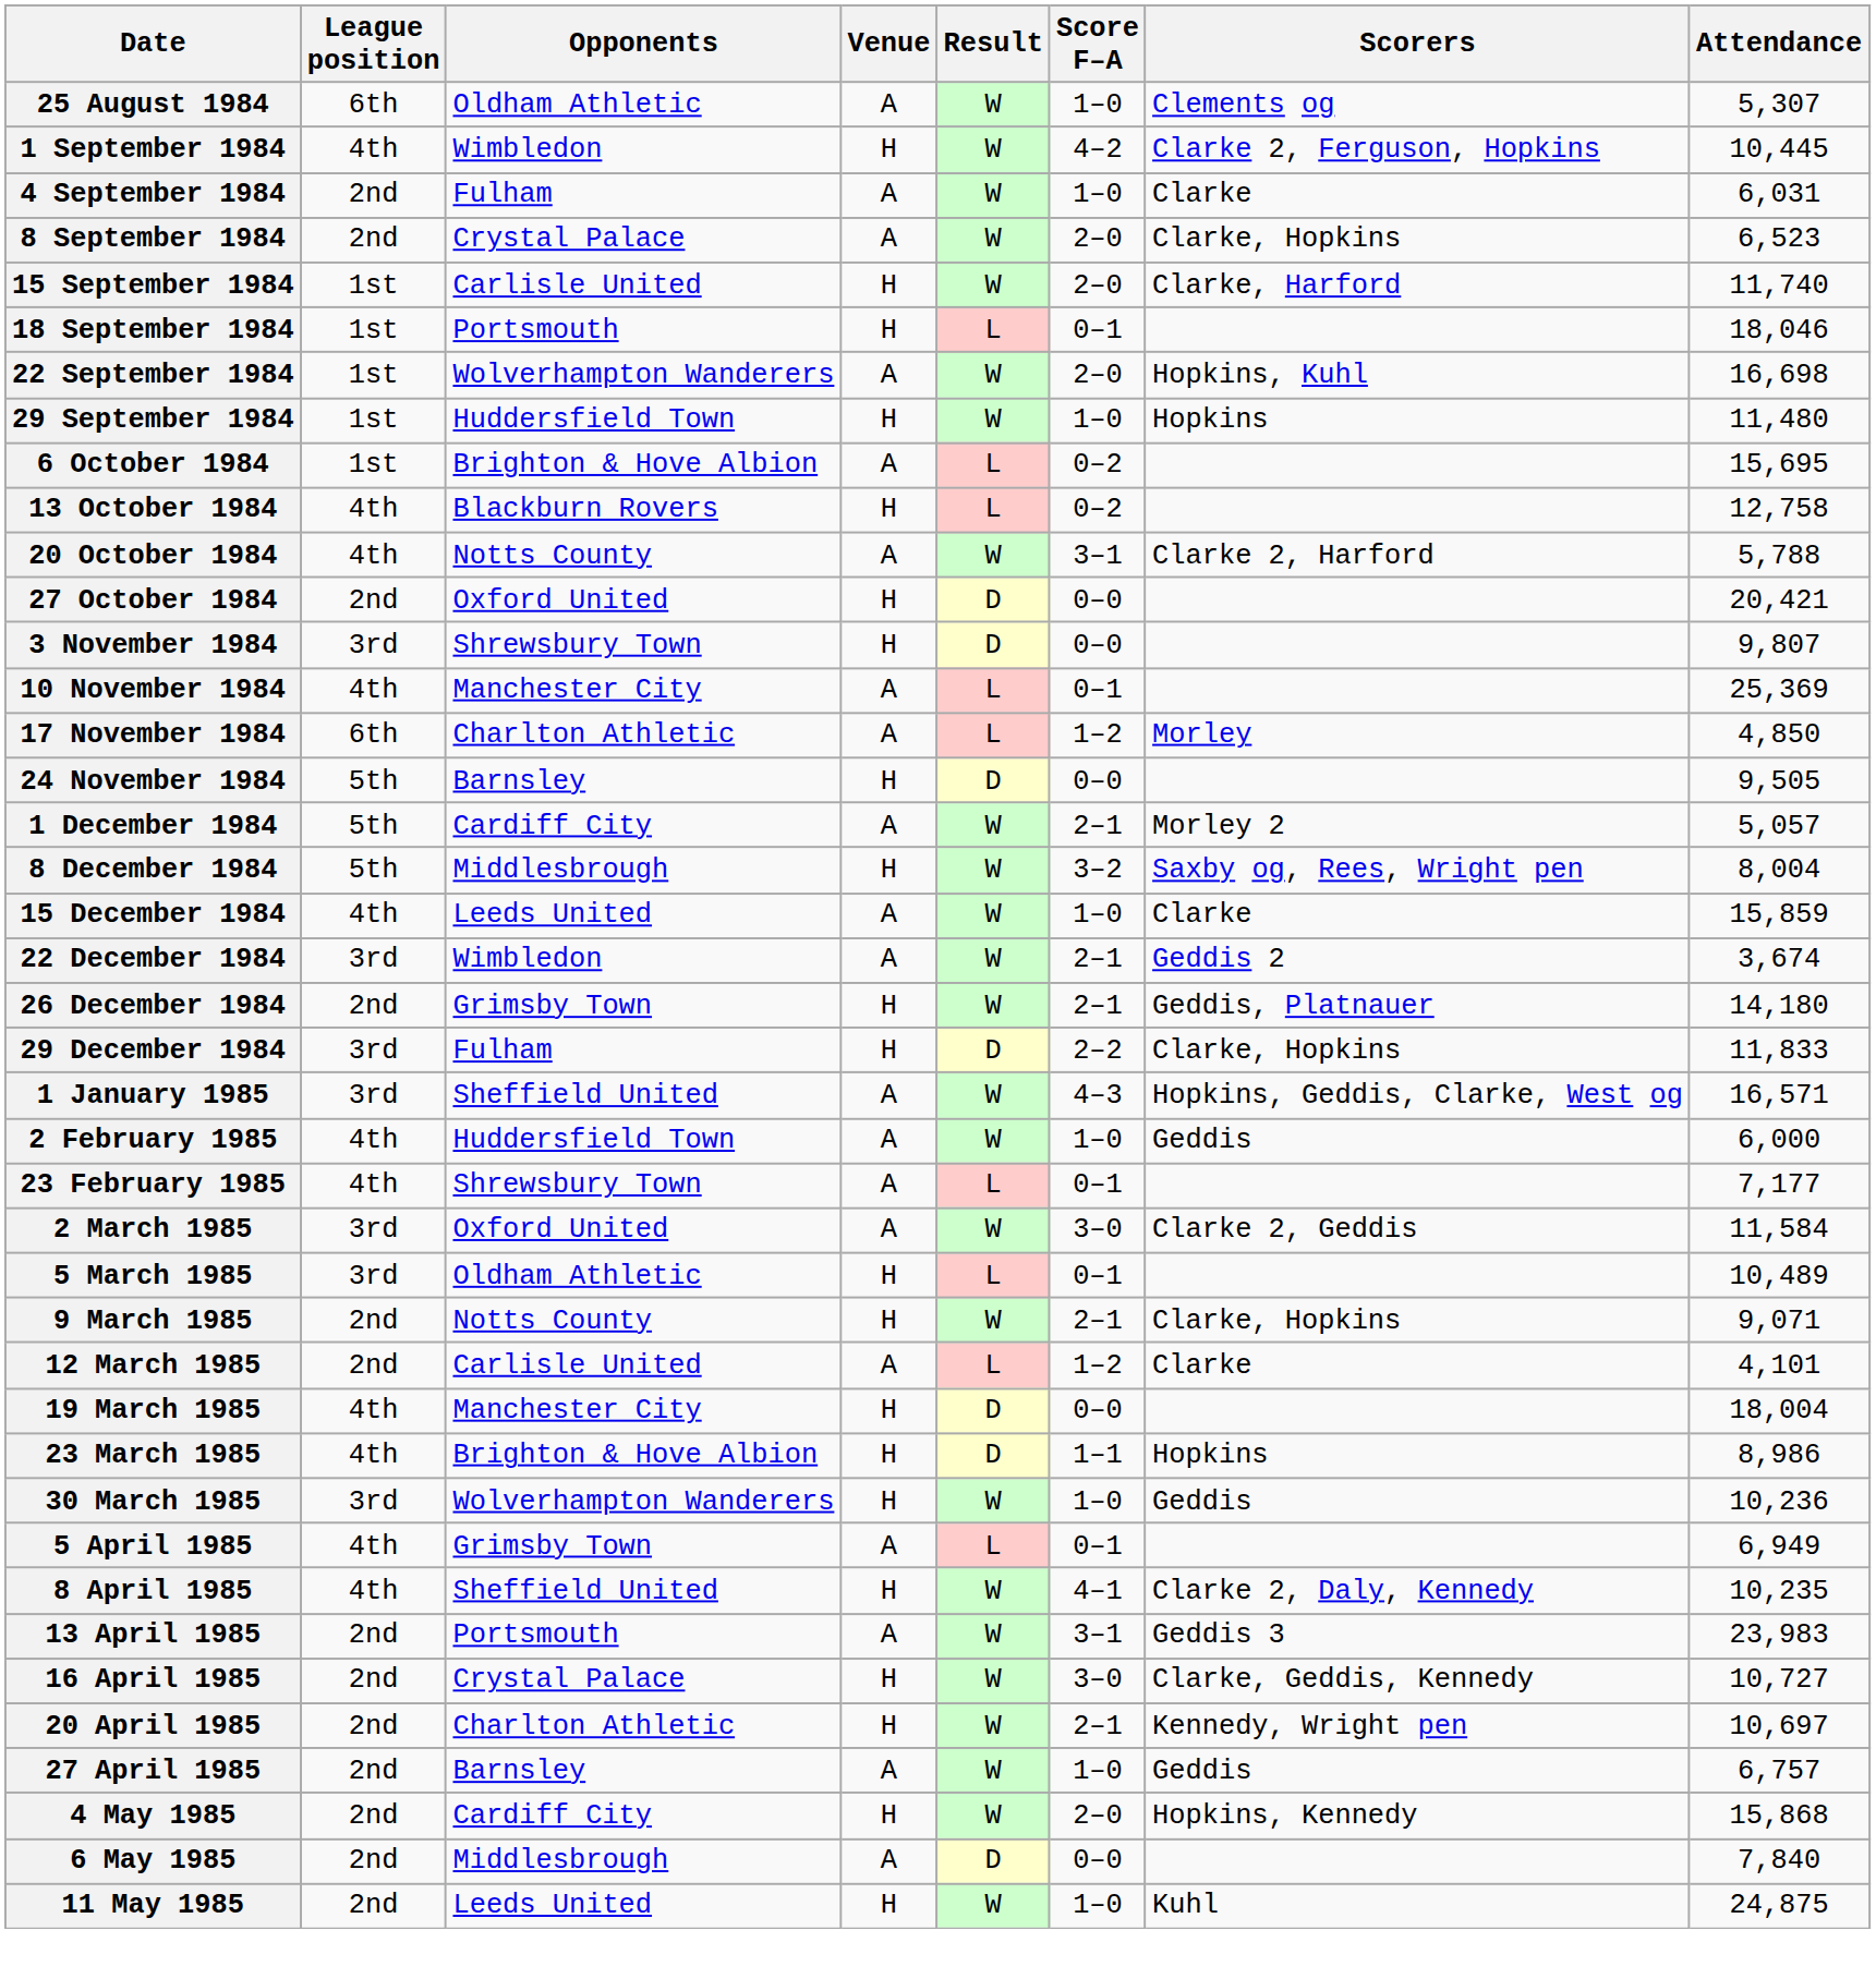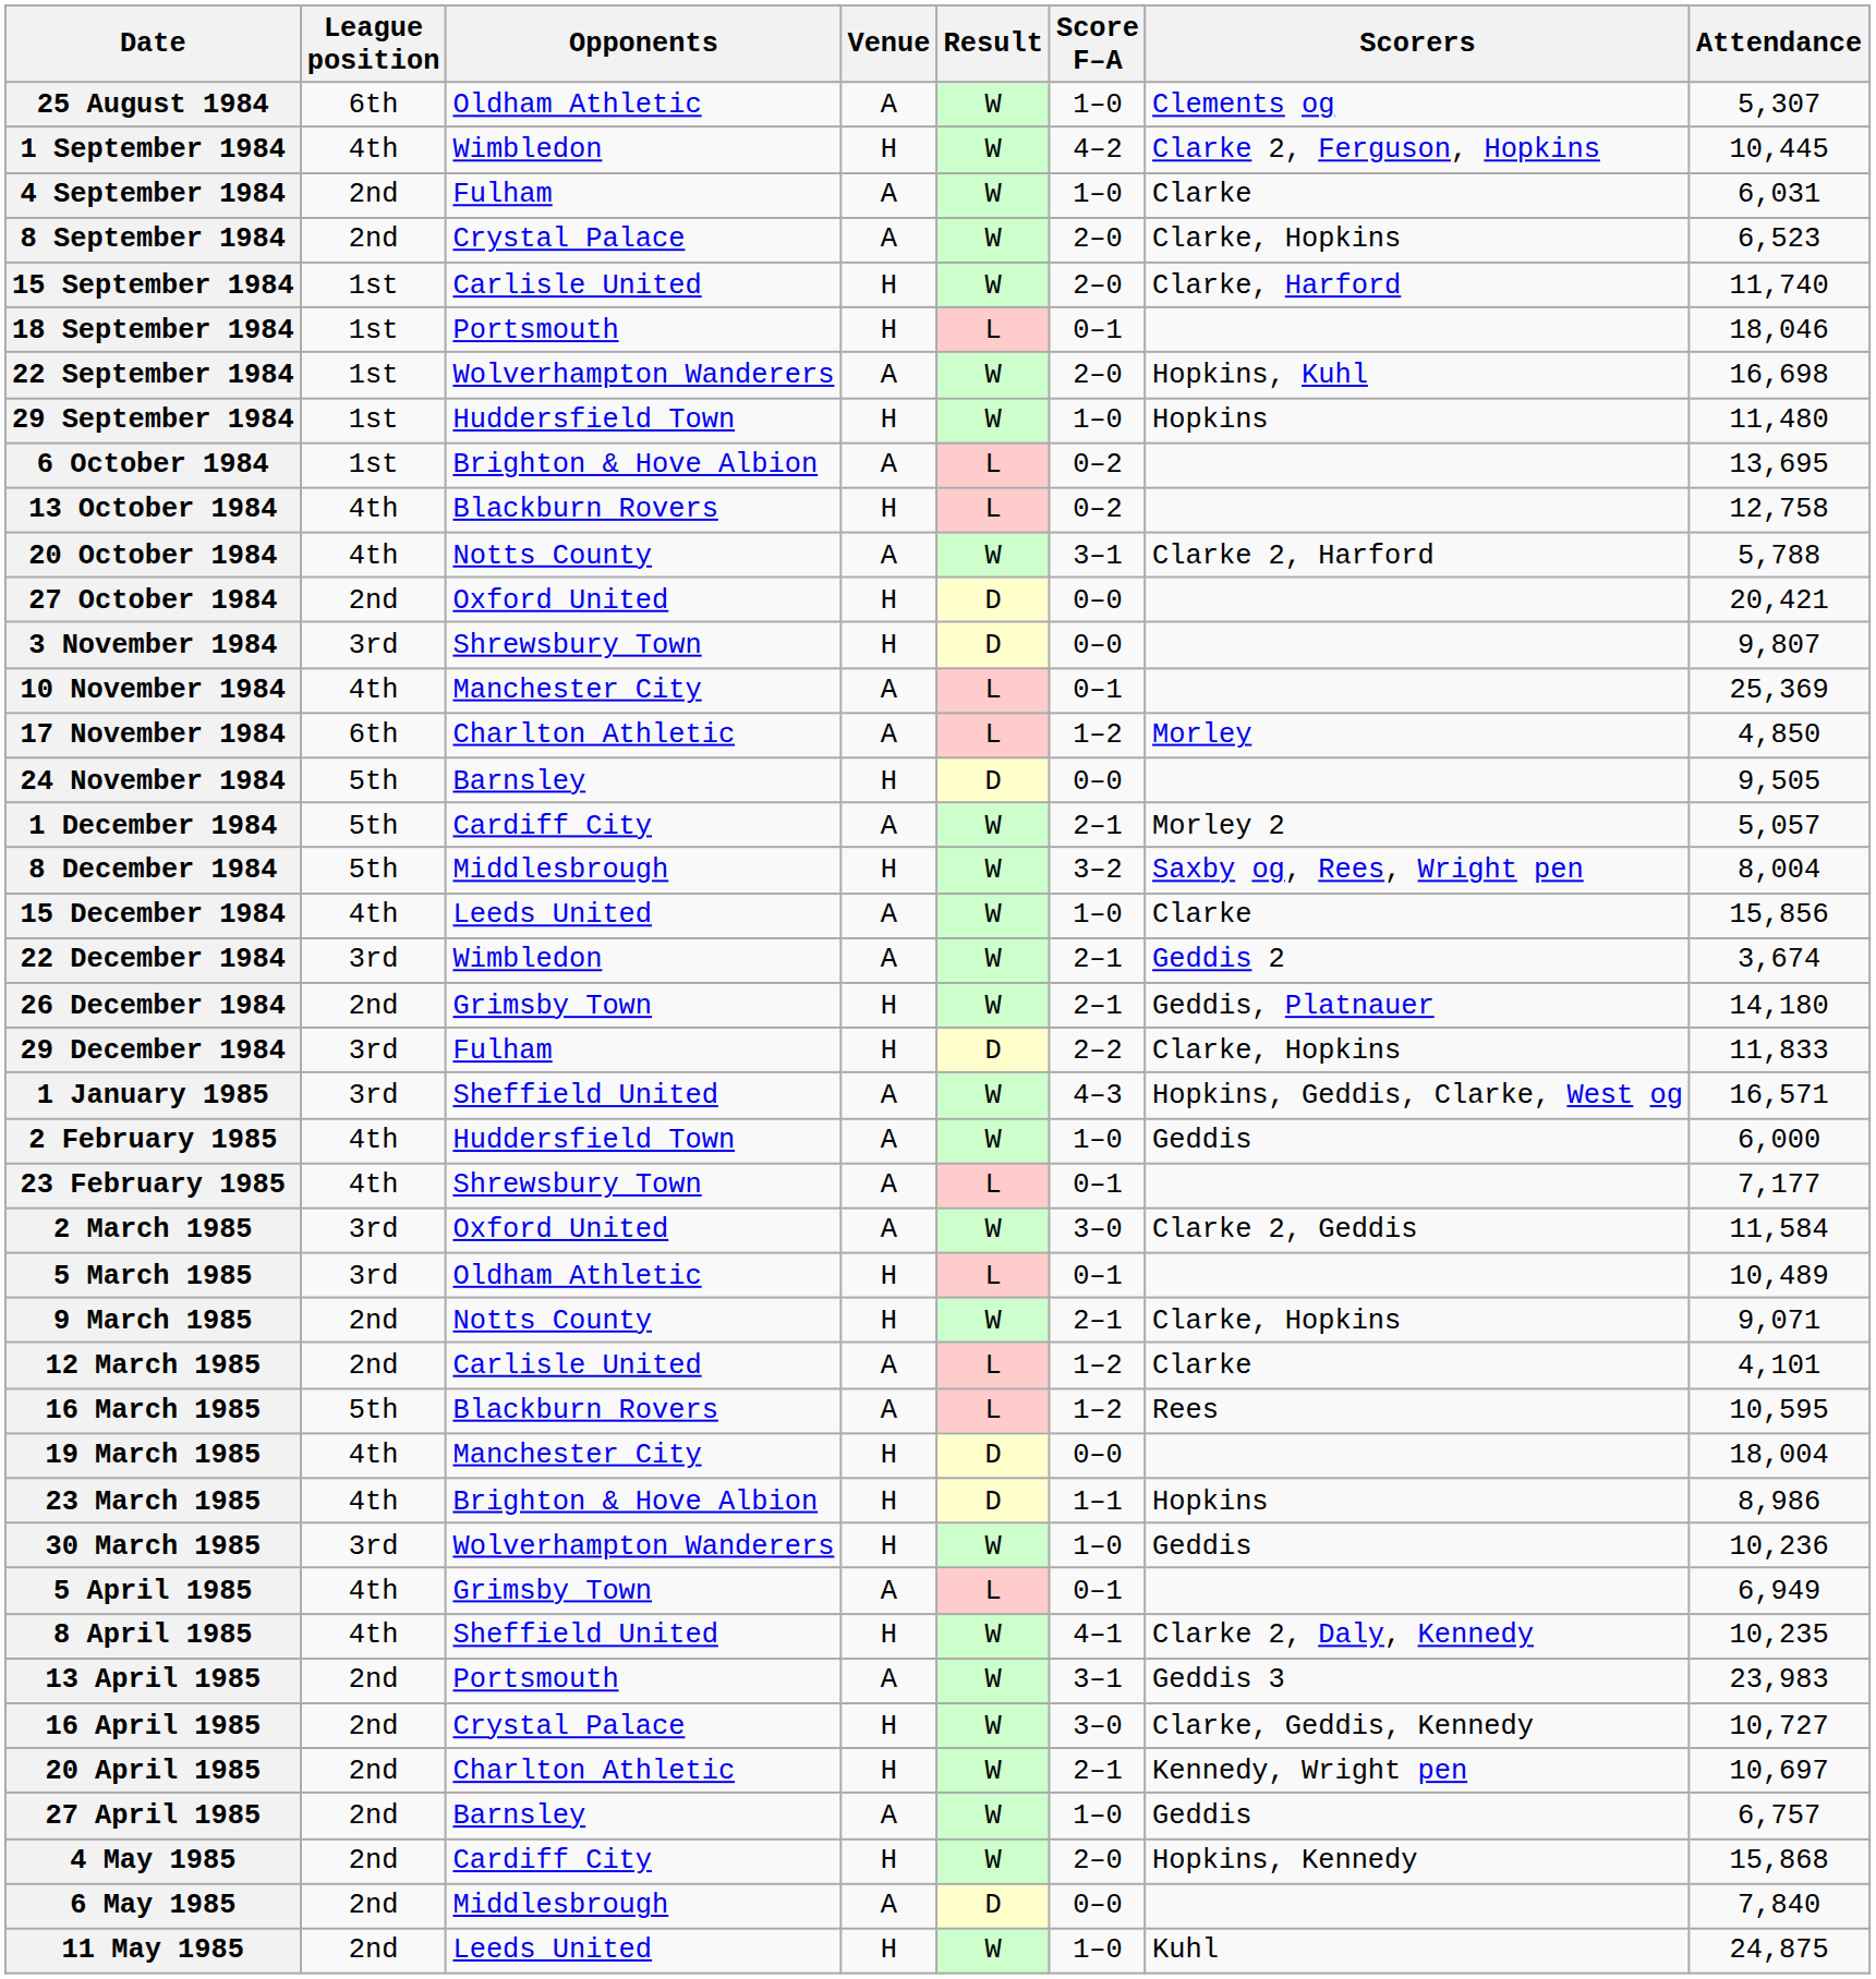6 October 1984 | Attendance: 15,695 -> 13,695
15 December 1984 | Attendance: 15,859 -> 15,856
+ row: 16 March 1985 | 5th | Blackburn Rovers | A | L | 1–2 | Rees | 10,595
